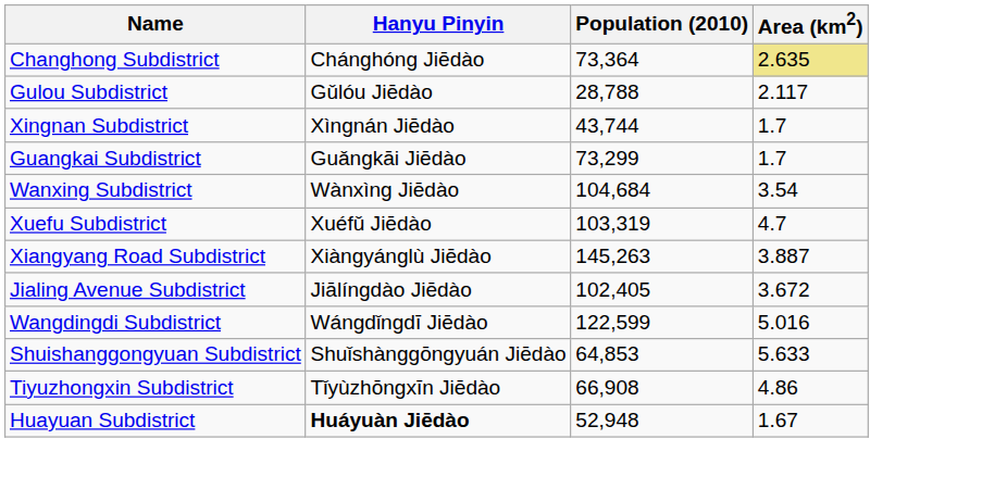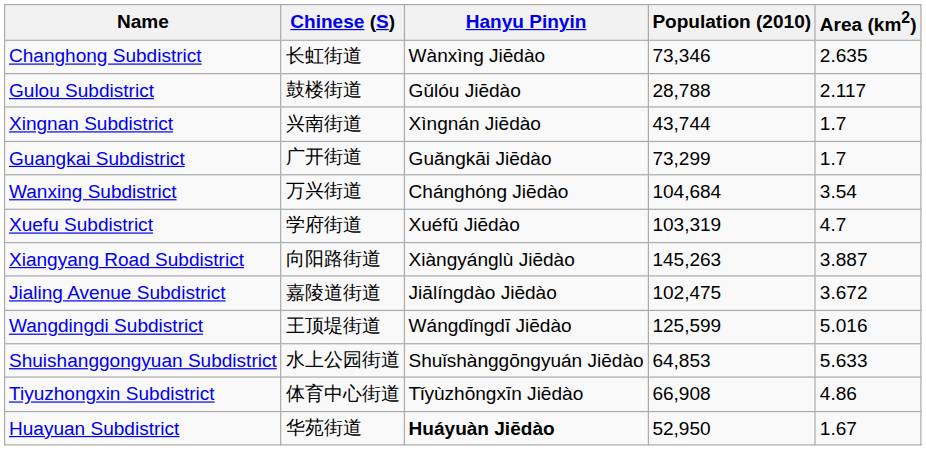+ column: Chinese (S) | 长虹街道 | 鼓楼街道 | 兴南街道 | 广开街道 | 万兴街道 | 学府街道 | 向阳路街道 | 嘉陵道街道 | 王顶堤街道 | 水上公园街道 | 体育中心街道 | 华苑街道
Changhong Subdistrict | Hanyu Pinyin: Chánghóng Jiēdào -> Wànxìng Jiēdào
Changhong Subdistrict | Population (2010): 73,364 -> 73,346
Changhong Subdistrict | Area (km2): khaki background -> no background
Wanxing Subdistrict | Hanyu Pinyin: Wànxìng Jiēdào -> Chánghóng Jiēdào
Jialing Avenue Subdistrict | Population (2010): 102,405 -> 102,475
Wangdingdi Subdistrict | Population (2010): 122,599 -> 125,599
Huayuan Subdistrict | Population (2010): 52,948 -> 52,950
